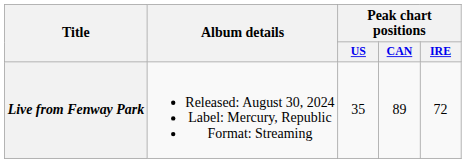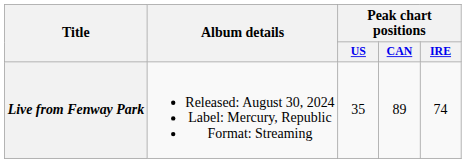Live from Fenway Park | Peak chart positions / IRE: 72 -> 74
